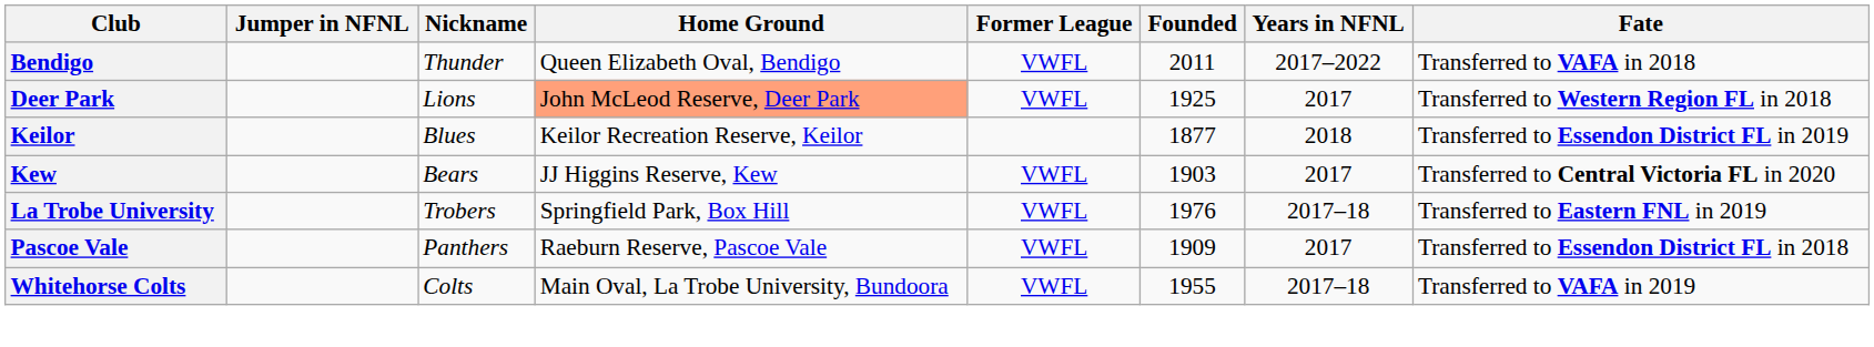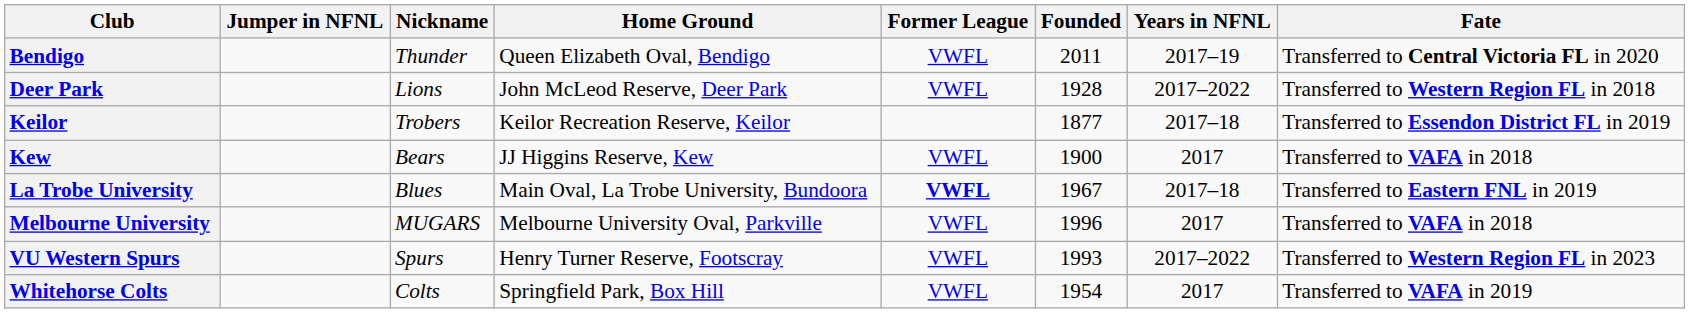Bendigo | Years in NFNL: 2017–2022 -> 2017–19
Bendigo | Fate: Transferred to VAFA in 2018 -> Transferred to Central Victoria FL in 2020
Deer Park | Home Ground: lightsalmon background -> no background
Deer Park | Founded: 1925 -> 1928
Deer Park | Years in NFNL: 2017 -> 2017–2022
Keilor | Nickname: Blues -> Trobers
Keilor | Years in NFNL: 2018 -> 2017–18
Kew | Founded: 1903 -> 1900
Kew | Fate: Transferred to Central Victoria FL in 2020 -> Transferred to VAFA in 2018
La Trobe University | Nickname: Trobers -> Blues
La Trobe University | Home Ground: Springfield Park, Box Hill -> Main Oval, La Trobe University, Bundoora
La Trobe University | Former League: normal -> bold
La Trobe University | Founded: 1976 -> 1967
+ row: Melbourne University | MUGARS | Melbourne University Oval, Parkville | VWFL | 1996 | 2017 | Transferred to VAFA in 2018
- row: Pascoe Vale | Panthers | Raeburn Reserve, Pascoe Vale | VWFL | 1909 | 2017 | Transferred to Essendon District FL in 2018
+ row: VU Western Spurs | Spurs | Henry Turner Reserve, Footscray | VWFL | 1993 | 2017–2022 | Transferred to Western Region FL in 2023
Whitehorse Colts | Home Ground: Main Oval, La Trobe University, Bundoora -> Springfield Park, Box Hill
Whitehorse Colts | Founded: 1955 -> 1954
Whitehorse Colts | Years in NFNL: 2017–18 -> 2017
